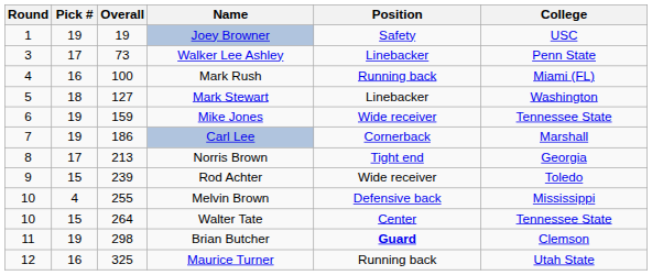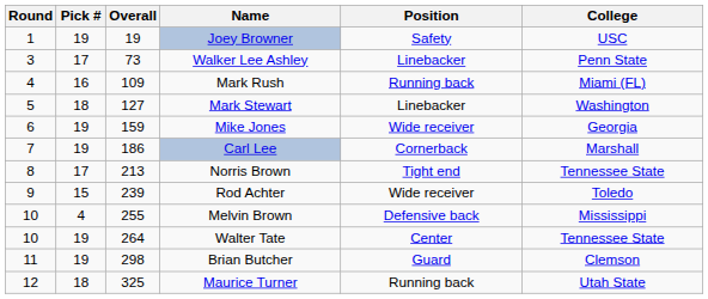Mark Rush | Overall: 100 -> 109
Mike Jones | College: Tennessee State -> Georgia
Norris Brown | College: Georgia -> Tennessee State
Walter Tate | Pick #: 15 -> 19
Brian Butcher | Position: bold -> normal
Maurice Turner | Pick #: 16 -> 18
